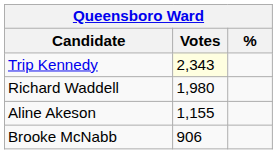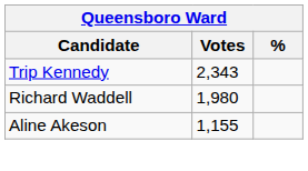Trip Kennedy | Votes: lightyellow background -> no background
- row: Brooke McNabb | 906
